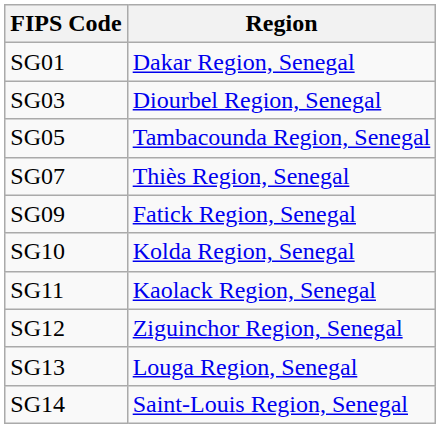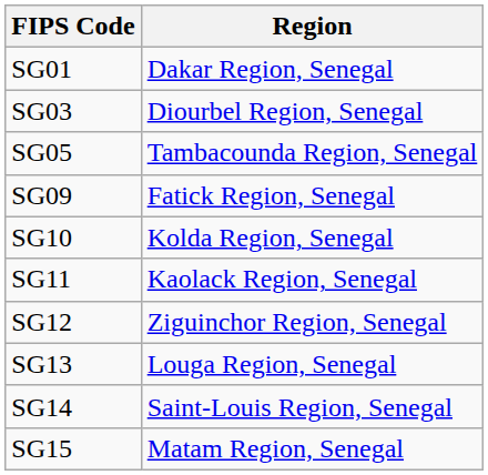- row: SG07 | Thiès Region, Senegal
+ row: SG15 | Matam Region, Senegal
